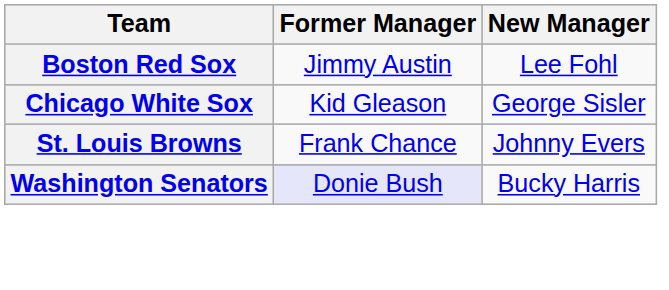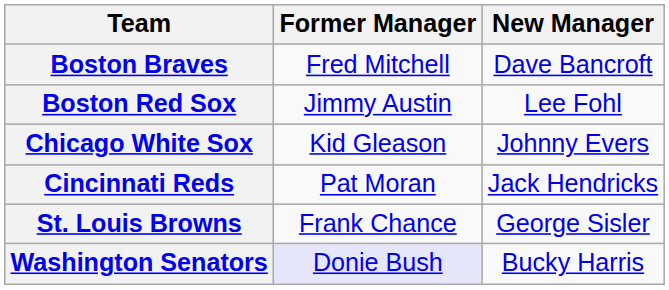+ row: Boston Braves | Fred Mitchell | Dave Bancroft
Chicago White Sox | New Manager: George Sisler -> Johnny Evers
+ row: Cincinnati Reds | Pat Moran | Jack Hendricks
St. Louis Browns | New Manager: Johnny Evers -> George Sisler
